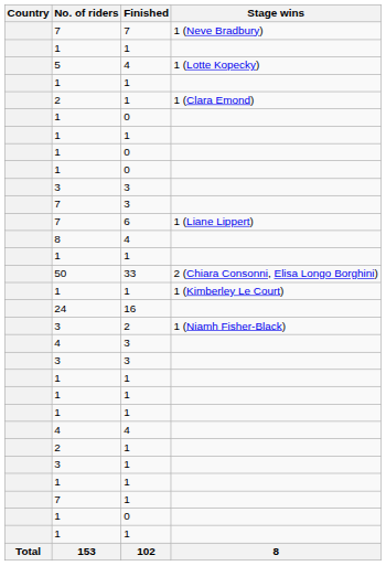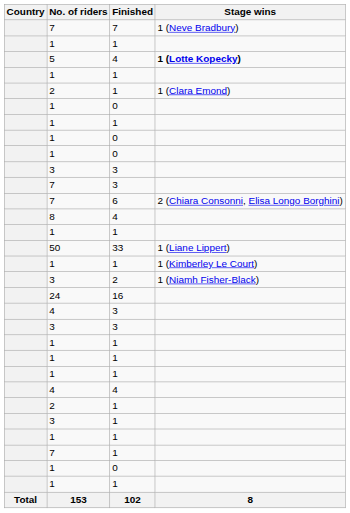5 | Stage wins: normal -> bold
7 / 6 | Stage wins: 1 (Liane Lippert) -> 2 (Chiara Consonni, Elisa Longo Borghini)
50 | Stage wins: 2 (Chiara Consonni, Elisa Longo Borghini) -> 1 (Liane Lippert)
rows swapped: 24 <-> 3 / 2
